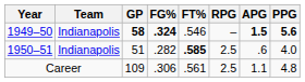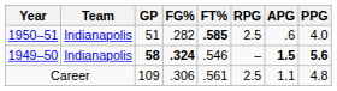rows swapped: 1949–50 <-> 1950–51
